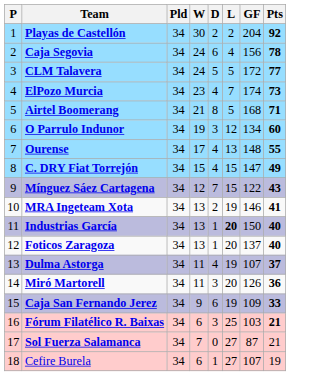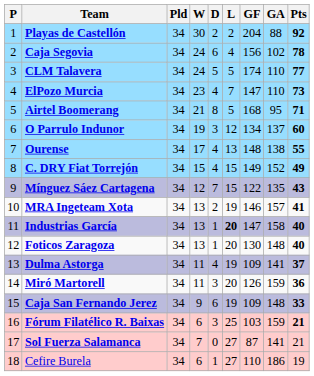+ column: GA | 88 | 102 | 110 | 110 | 95 | 137 | 138 | 152 | 135 | 157 | 158 | 148 | 141 | 159 | 148 | 159 | 141 | 186
CLM Talavera | GF: 172 -> 174
ElPozo Murcia | GF: 174 -> 147
C. DRY Fiat Torrejón | GF: 147 -> 149
Industrias García | GF: 150 -> 147
Foticos Zaragoza | GF: 137 -> 130
Dulma Astorga | GF: 107 -> 109
Cefire Burela | GF: 107 -> 110
